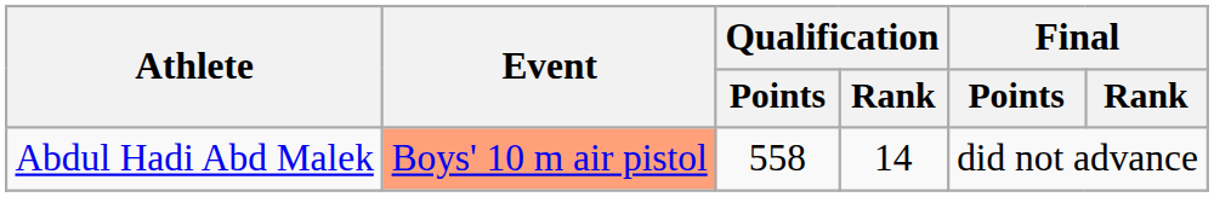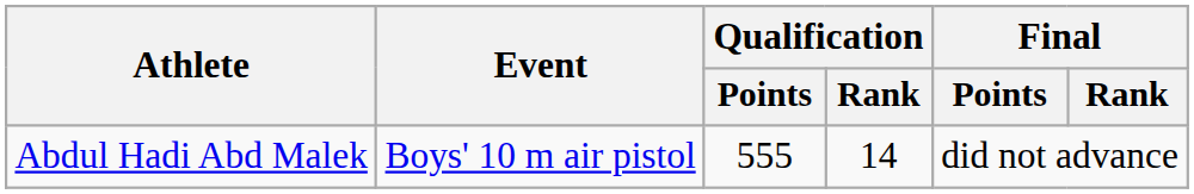Abdul Hadi Abd Malek | Event: lightsalmon background -> no background
Abdul Hadi Abd Malek | Qualification / Points: 558 -> 555
